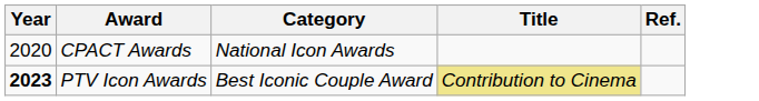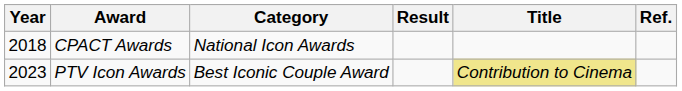+ column: Result
CPACT Awards | Year: 2020 -> 2018
PTV Icon Awards | Year: bold -> normal
